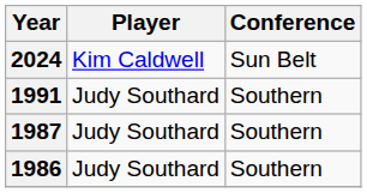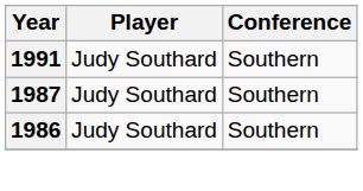- row: 2024 | Kim Caldwell | Sun Belt
